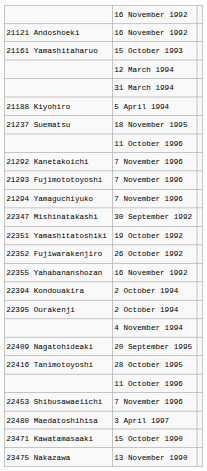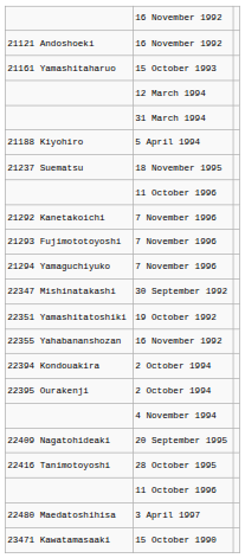- row: 22352 Fujiwarakenjiro | 26 October 1992
- row: 22453 Shibusawaeiichi | 7 November 1996
- row: 23475 Nakazawa | 13 November 1990
